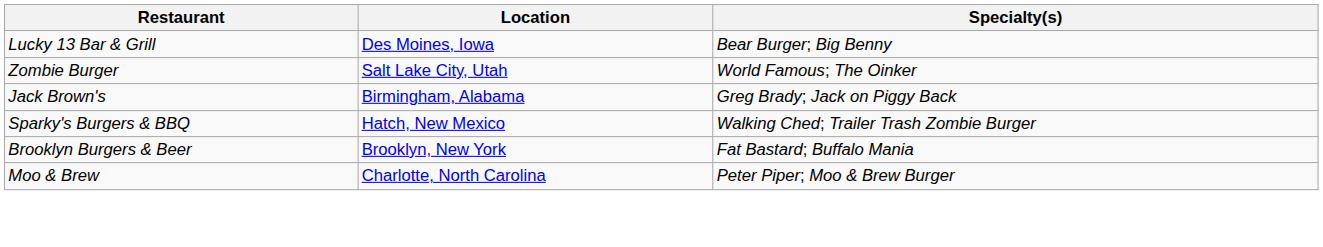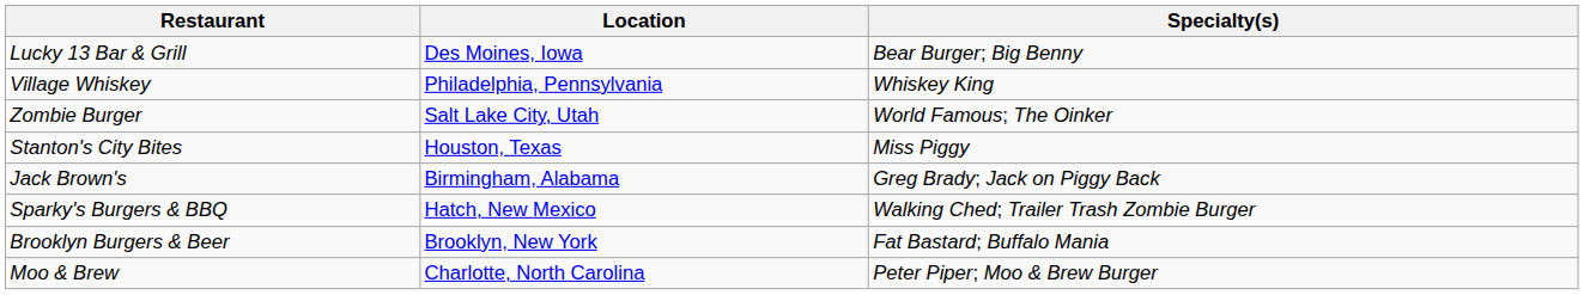+ row: Village Whiskey | Philadelphia, Pennsylvania | Whiskey King
+ row: Stanton's City Bites | Houston, Texas | Miss Piggy
